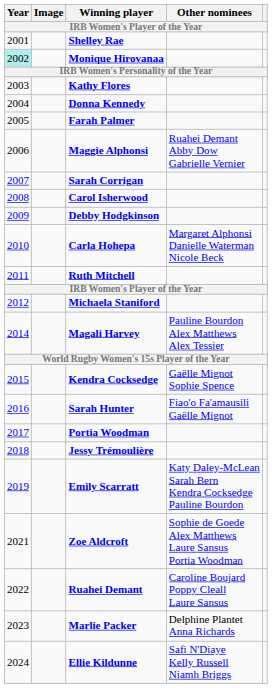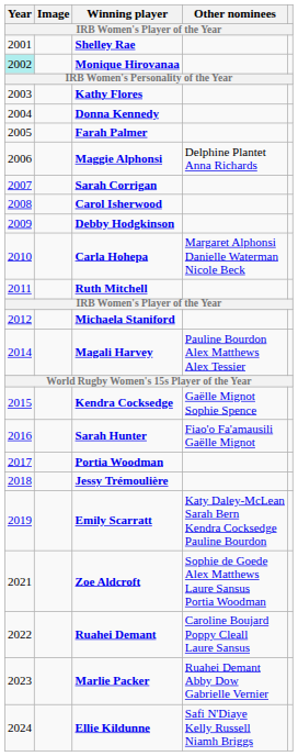Maggie Alphonsi | Other nominees: Ruahei Demant Abby Dow Gabrielle Vernier -> Delphine Plantet Anna Richards
Marlie Packer | Other nominees: Delphine Plantet Anna Richards -> Ruahei Demant Abby Dow Gabrielle Vernier
